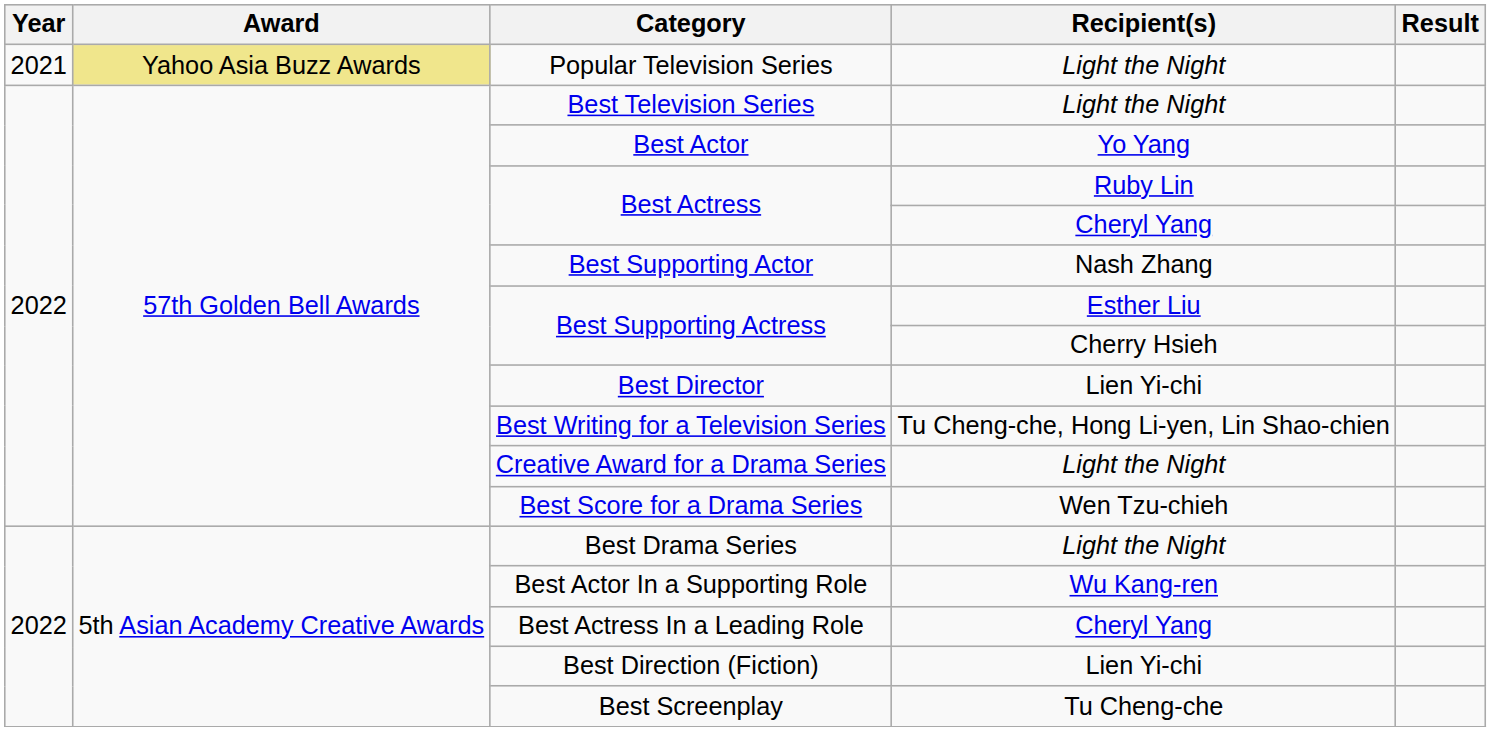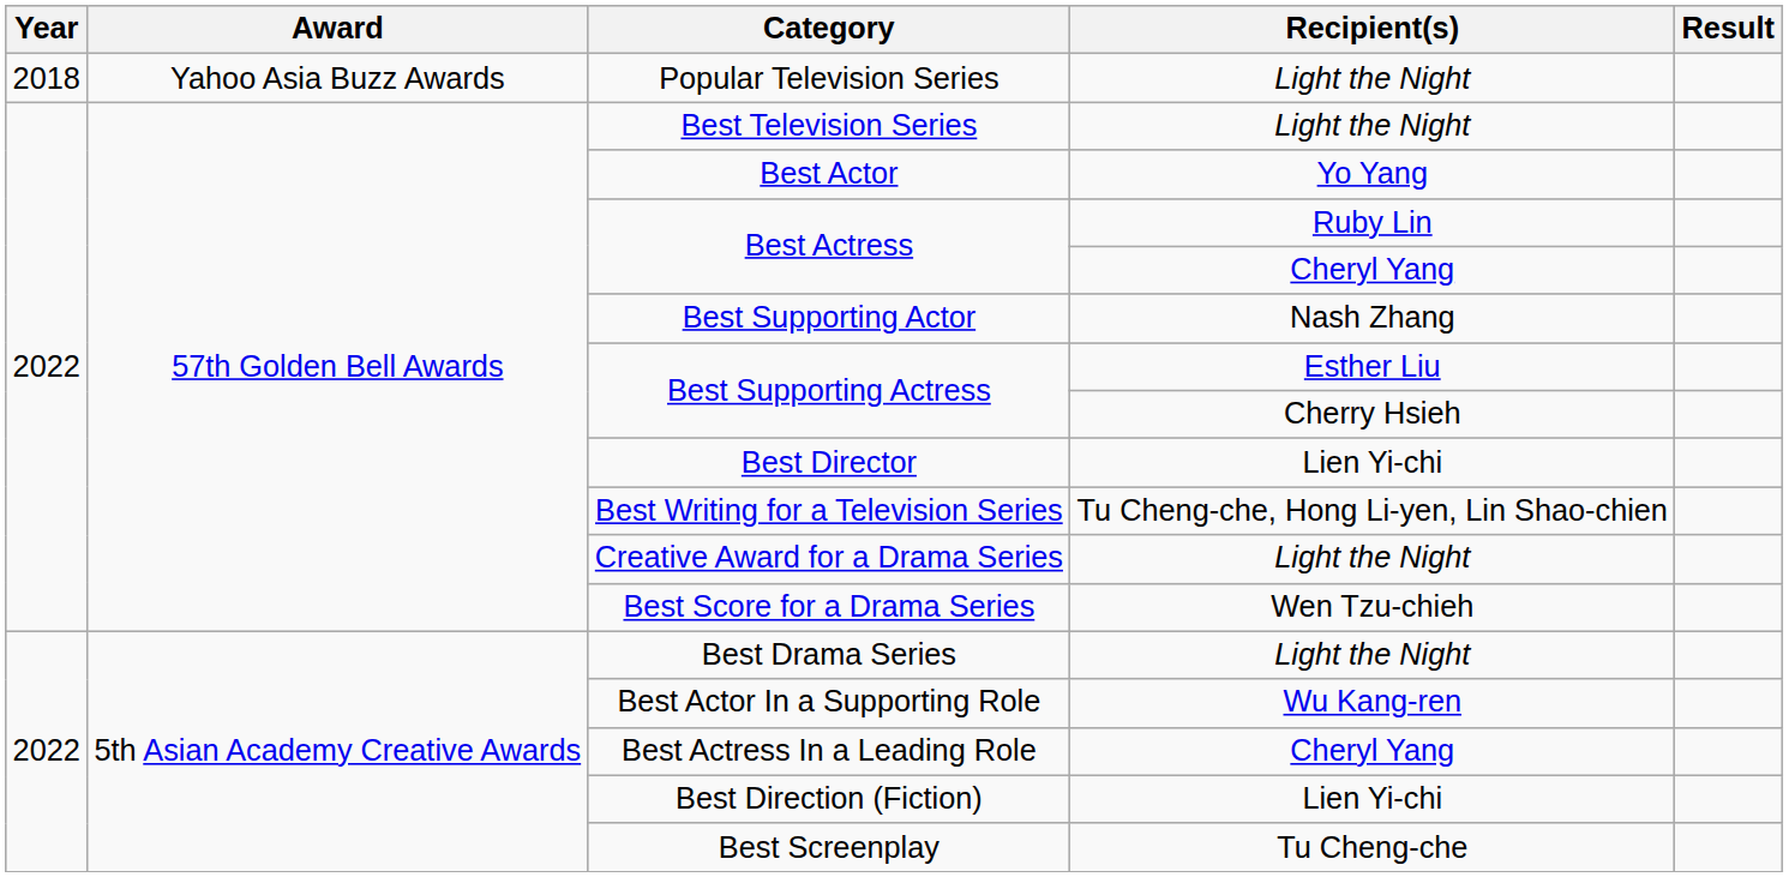Popular Television Series | Year: 2021 -> 2018
Popular Television Series | Award: khaki background -> no background
